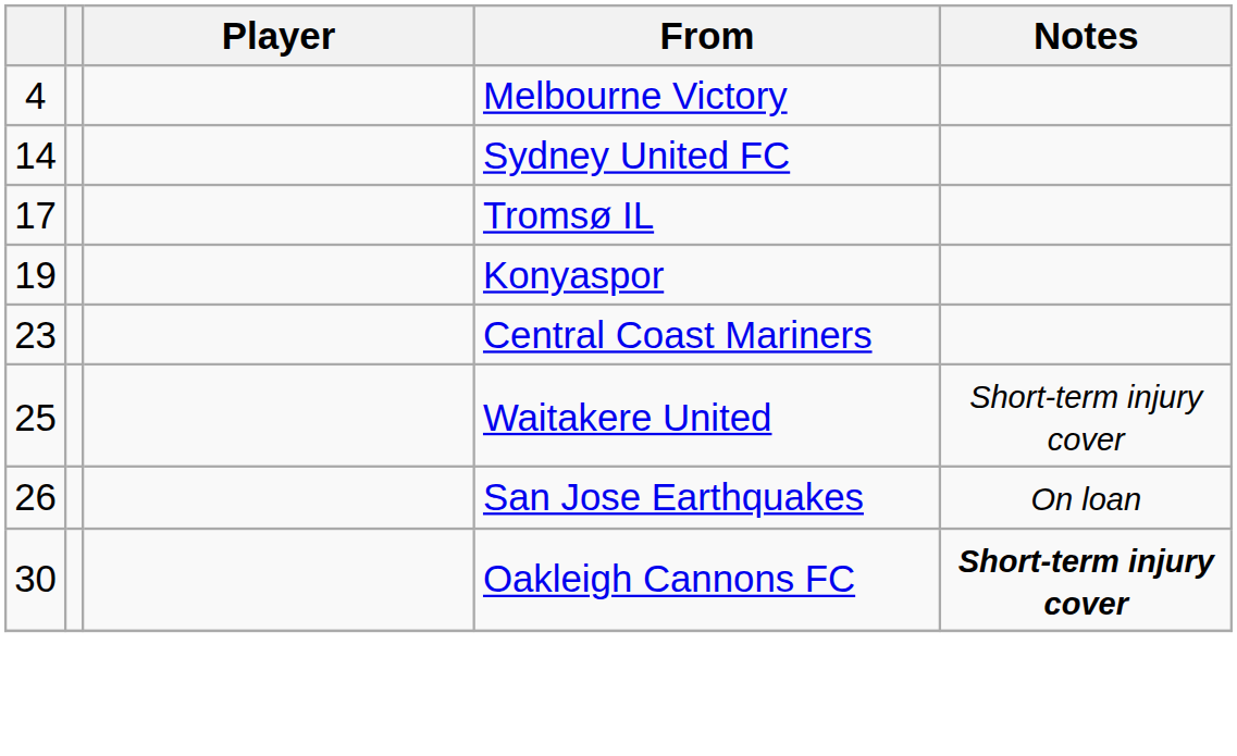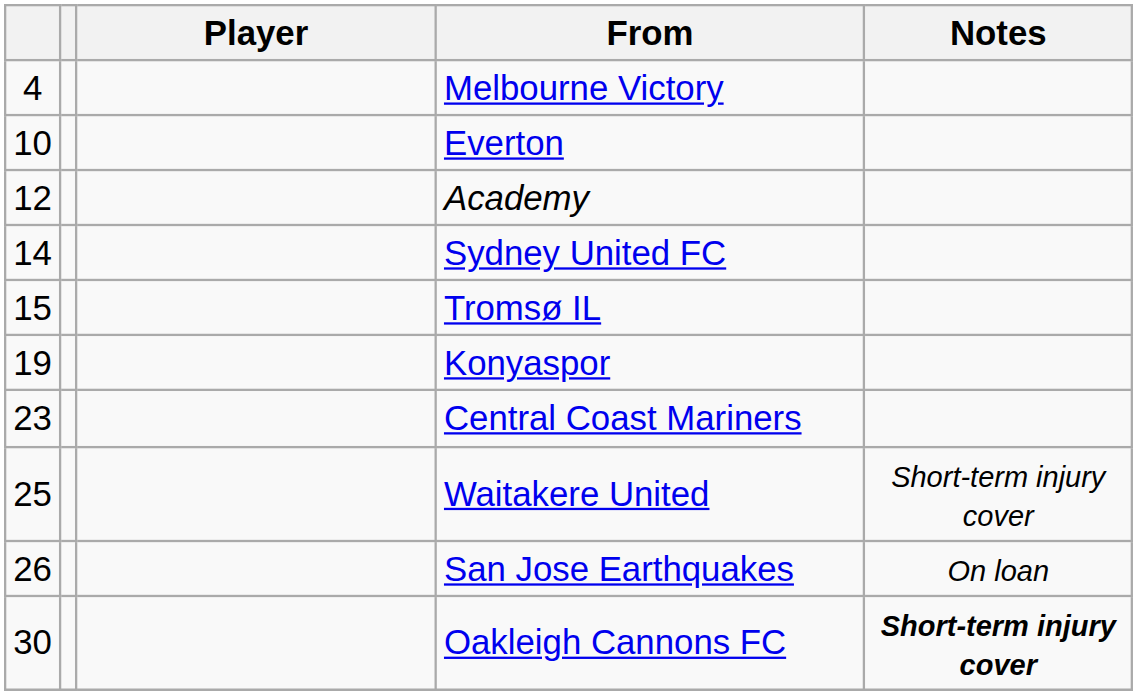+ row: 10 | Everton
+ row: 12 | Academy
Tromsø IL | column 1: 17 -> 15
